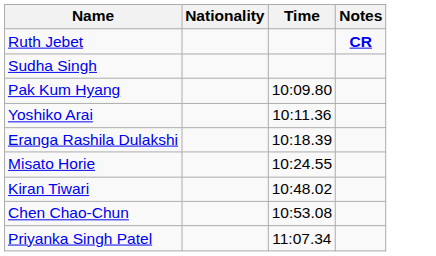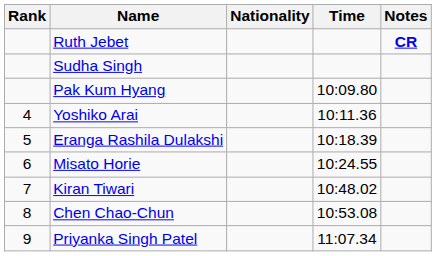+ column: Rank | 4 | 5 | 6 | 7 | 8 | 9
